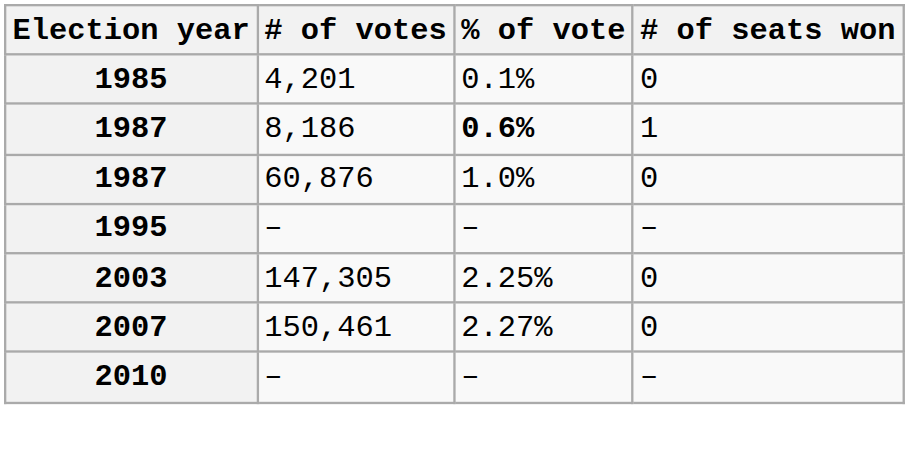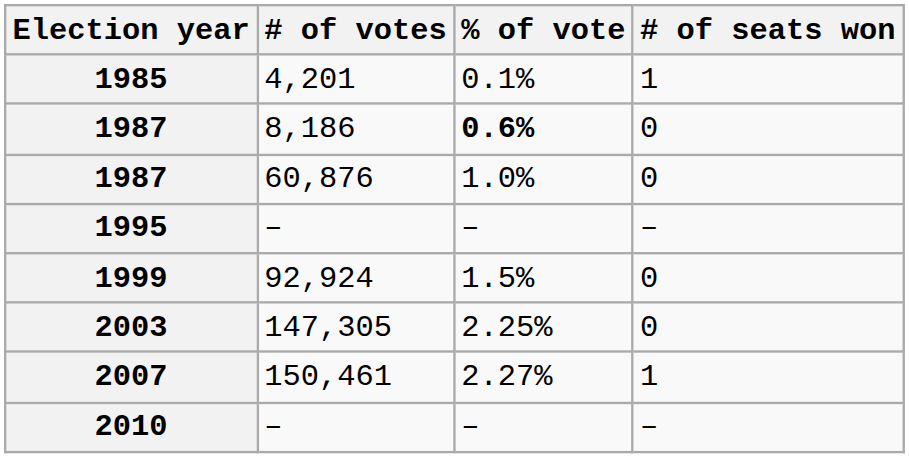1985 | # of seats won: 0 -> 1
1987 / 8,186 | # of seats won: 1 -> 0
+ row: 1999 | 92,924 | 1.5% | 0
2007 | # of seats won: 0 -> 1
